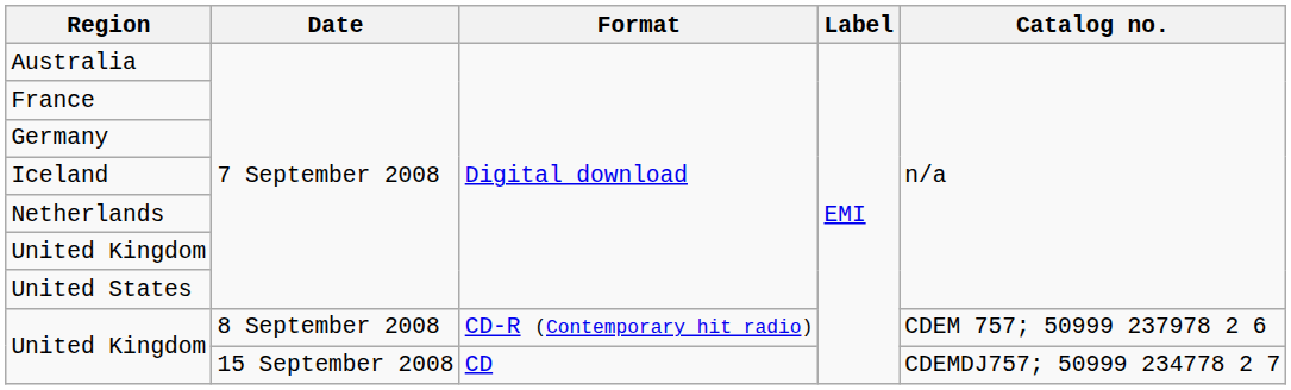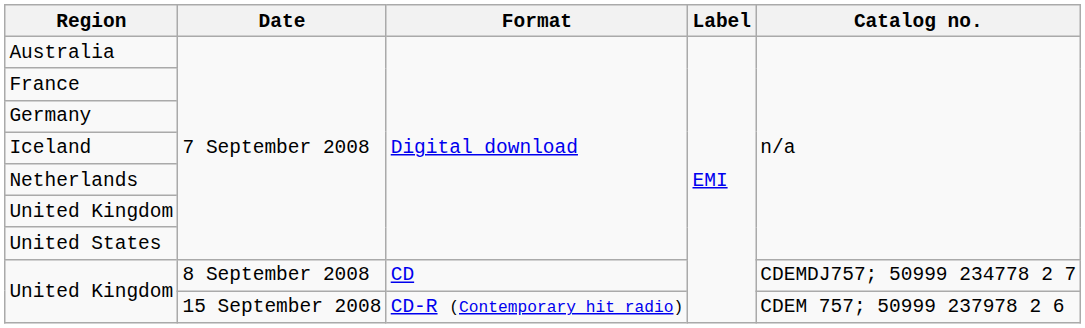United Kingdom / 8 September 2008 | Format: CD-R (Contemporary hit radio) -> CD
United Kingdom / 8 September 2008 | Catalog no.: CDEM 757; 50999 237978 2 6 -> CDEMDJ757; 50999 234778 2 7
United Kingdom / 15 September 2008 | Format: CD -> CD-R (Contemporary hit radio)
United Kingdom / 15 September 2008 | Catalog no.: CDEMDJ757; 50999 234778 2 7 -> CDEM 757; 50999 237978 2 6
